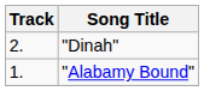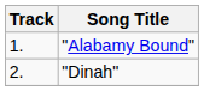rows swapped: "Alabamy Bound" <-> "Dinah"
